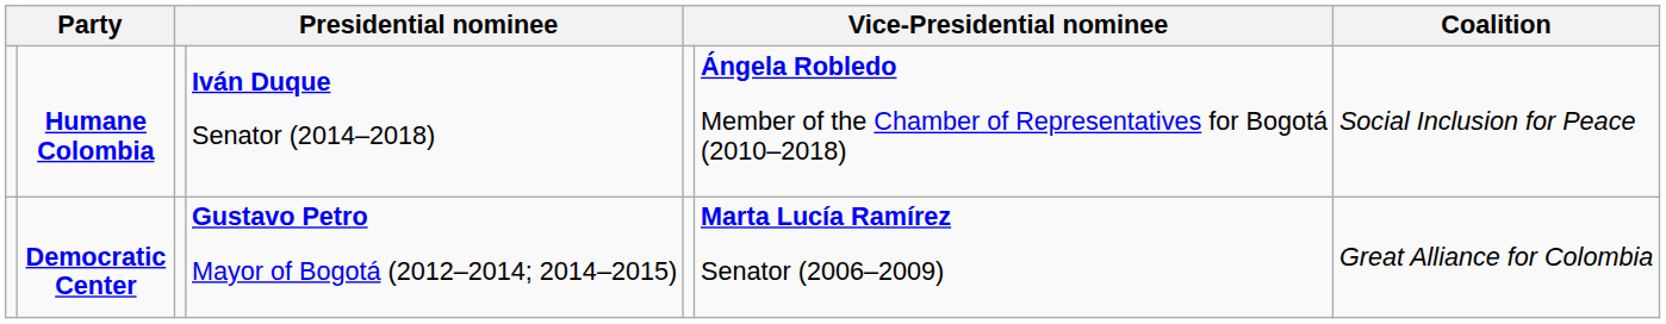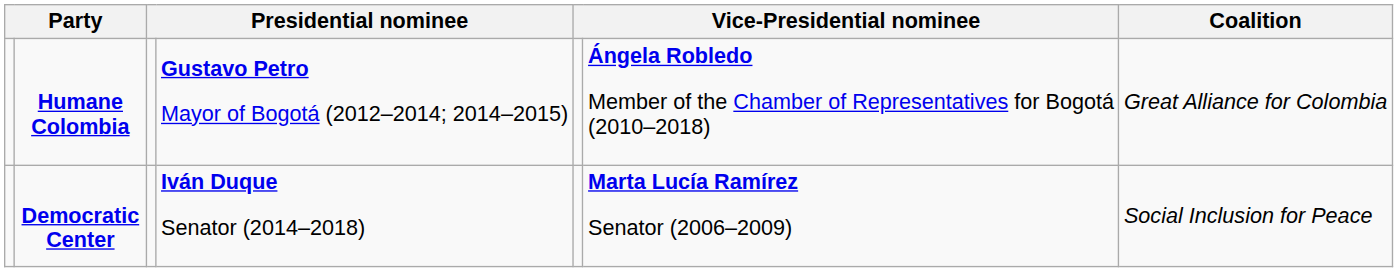Humane Colombia | column 4: Iván Duque Senator (2014–2018) -> Gustavo Petro Mayor of Bogotá (2012–2014; 2014–2015)
Humane Colombia | Coalition: Social Inclusion for Peace -> Great Alliance for Colombia
Democratic Center | column 4: Gustavo Petro Mayor of Bogotá (2012–2014; 2014–2015) -> Iván Duque Senator (2014–2018)
Democratic Center | Coalition: Great Alliance for Colombia -> Social Inclusion for Peace
